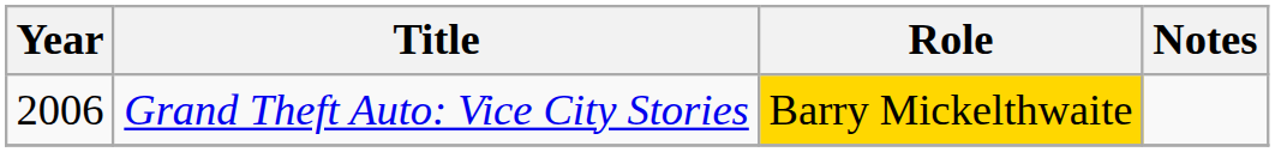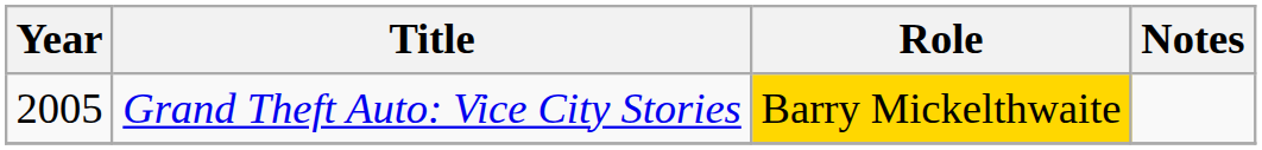Grand Theft Auto: Vice City Stories | Year: 2006 -> 2005
